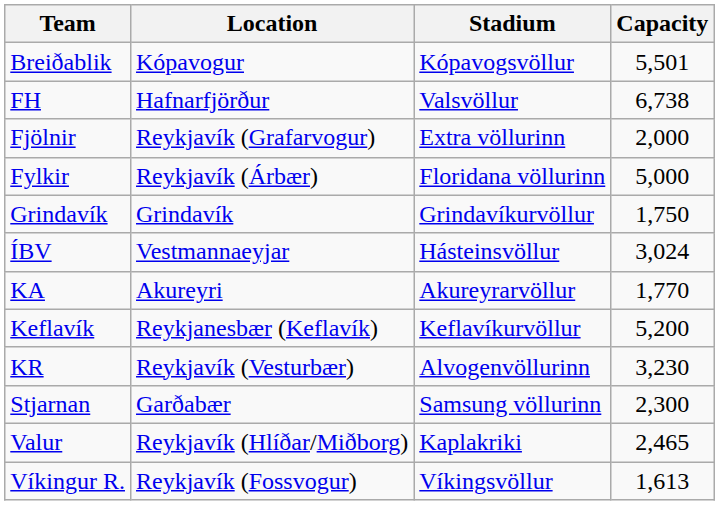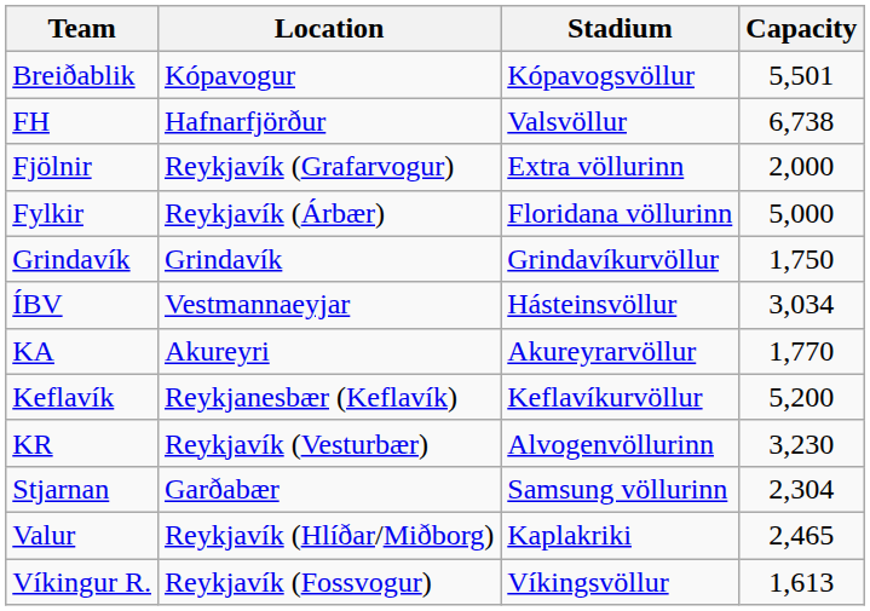ÍBV | Capacity: 3,024 -> 3,034
Stjarnan | Capacity: 2,300 -> 2,304
